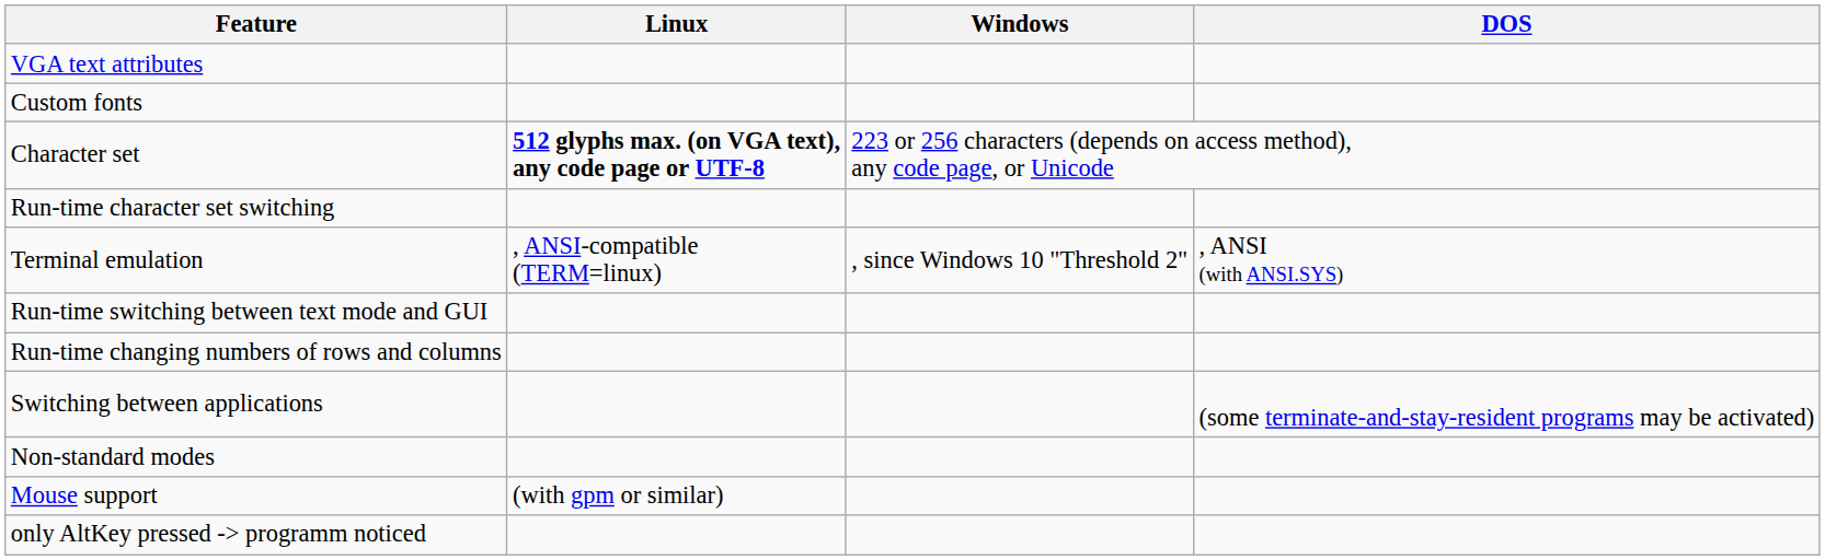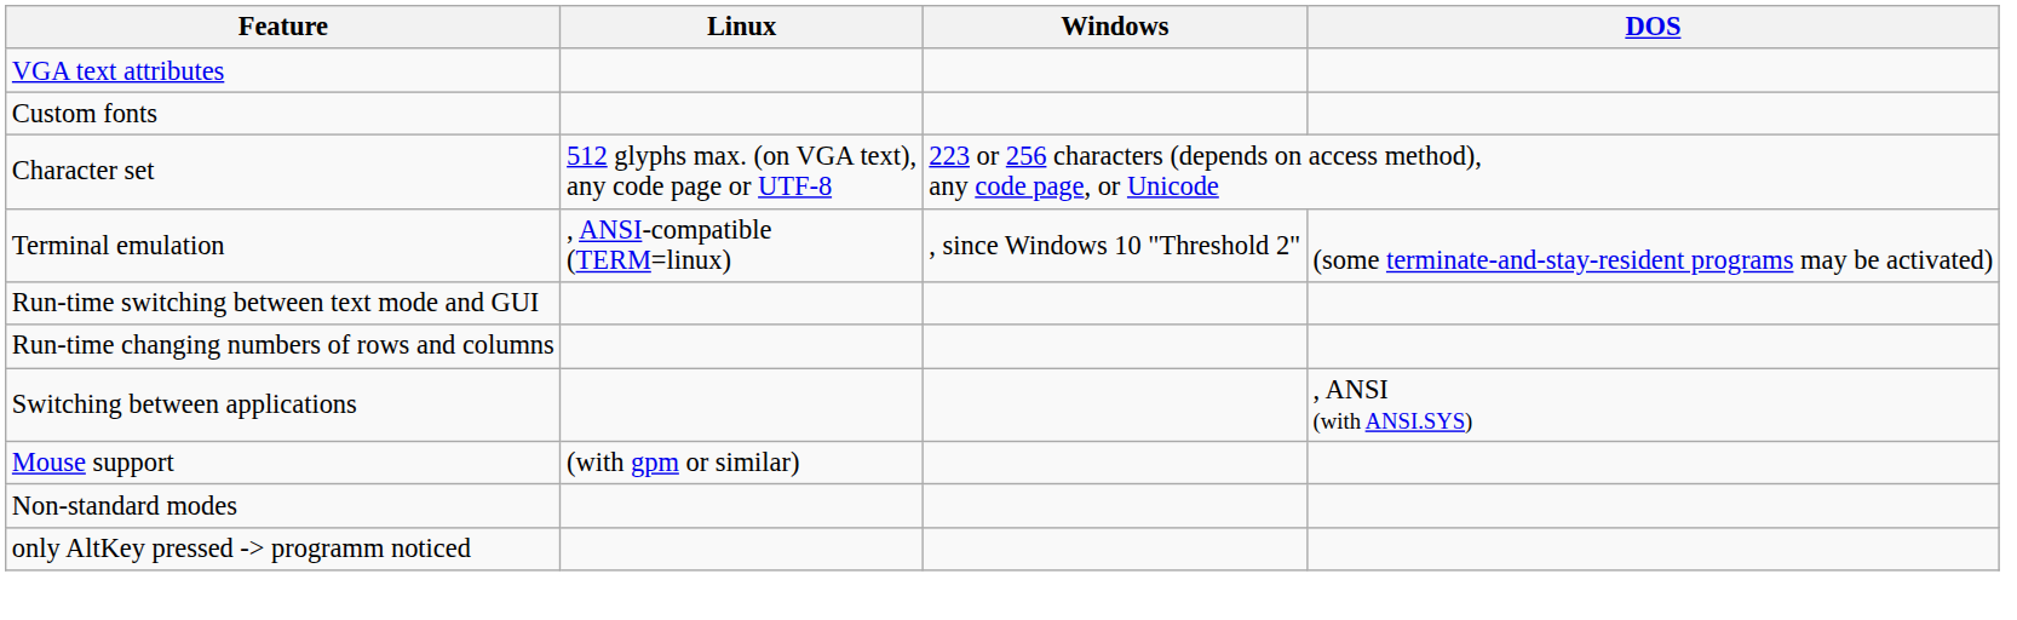Character set | Linux: bold -> normal
- row: Run-time character set switching
Terminal emulation | DOS: , ANSI (with ANSI.SYS) -> (some terminate-and-stay-resident programs may be activated)
Switching between applications | DOS: (some terminate-and-stay-resident programs may be activated) -> , ANSI (with ANSI.SYS)
rows swapped: Non-standard modes <-> Mouse support
